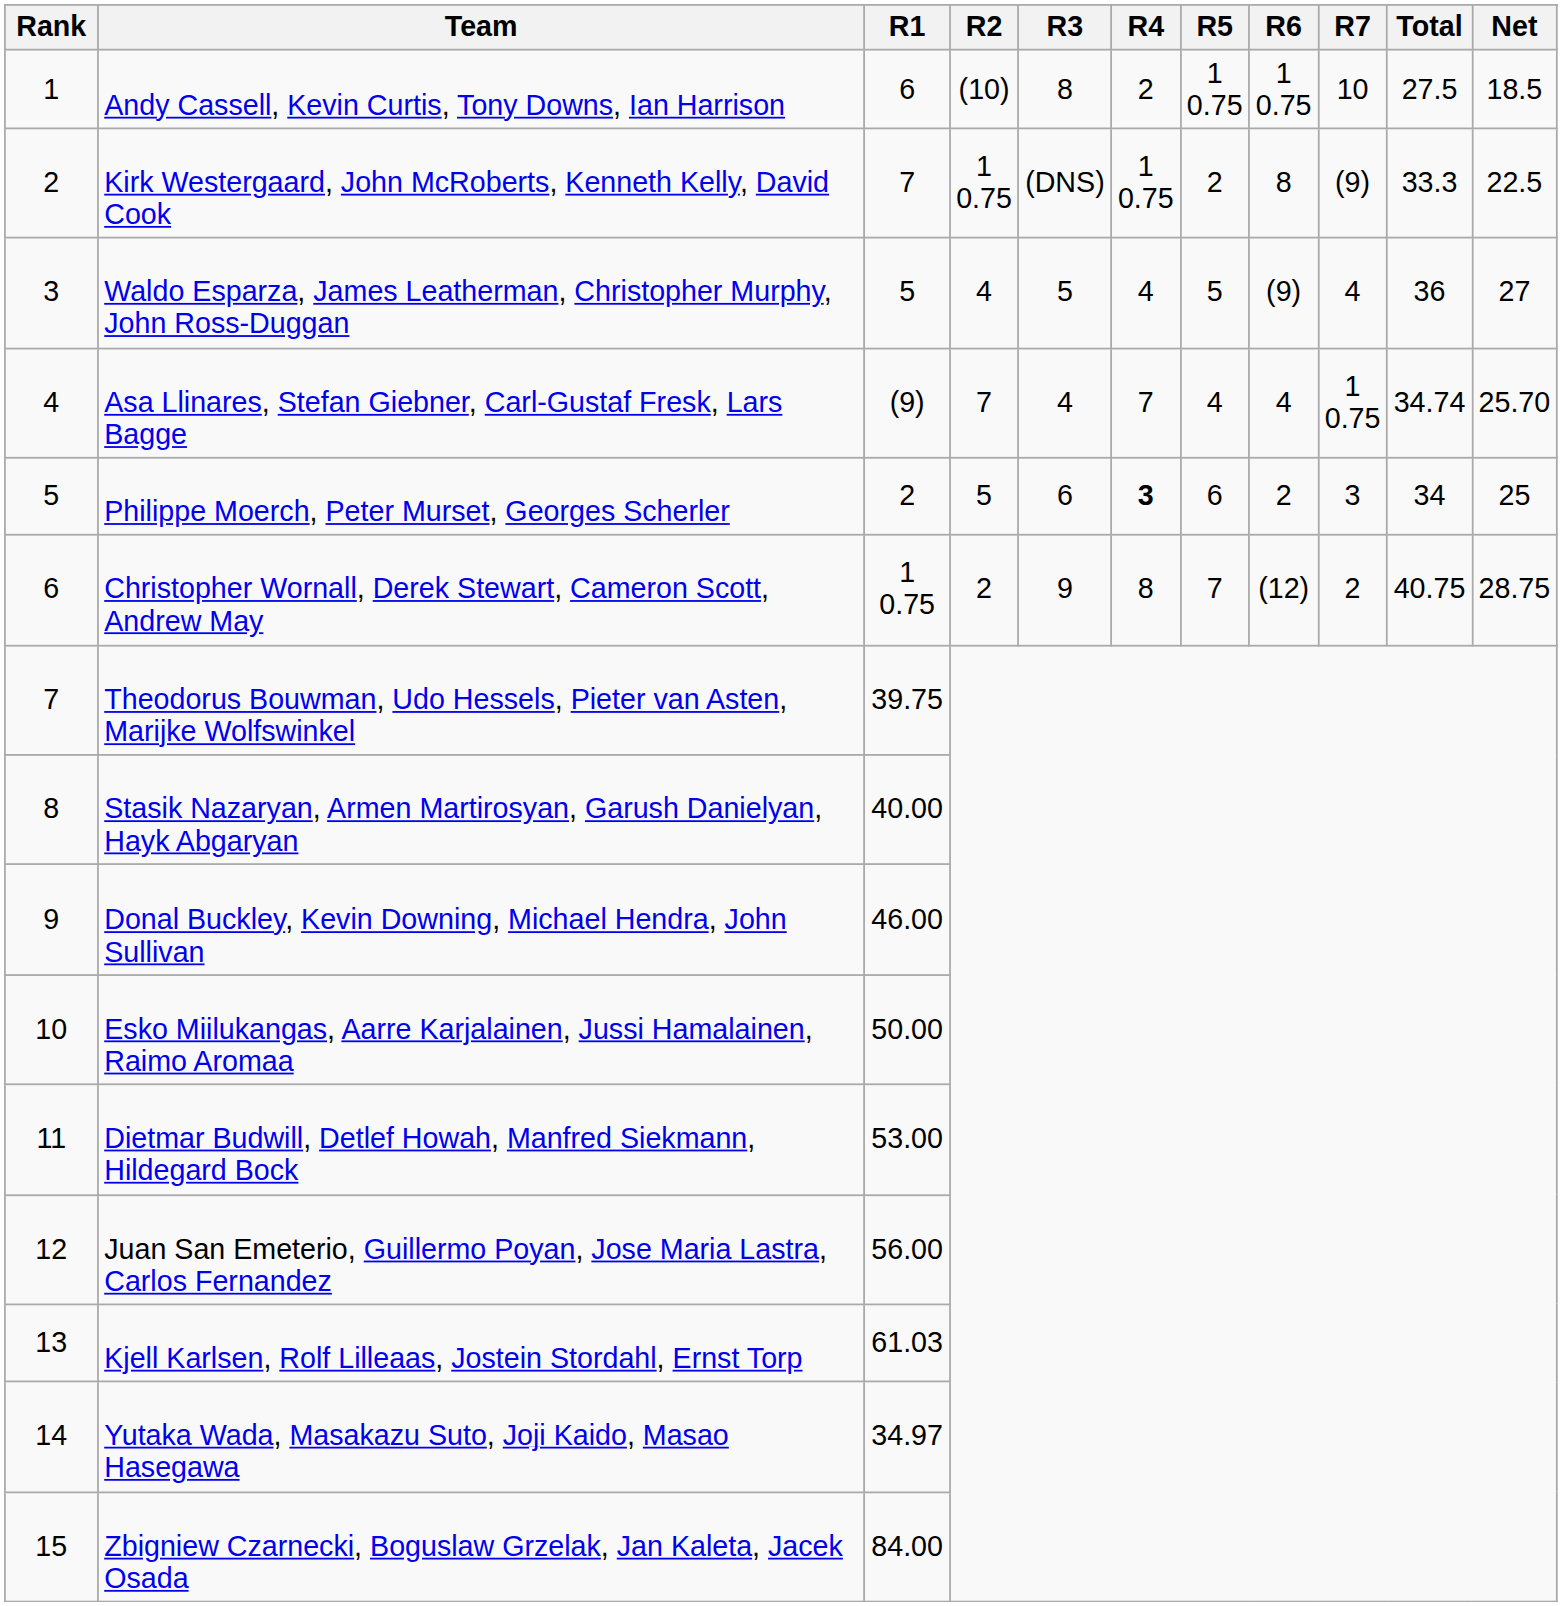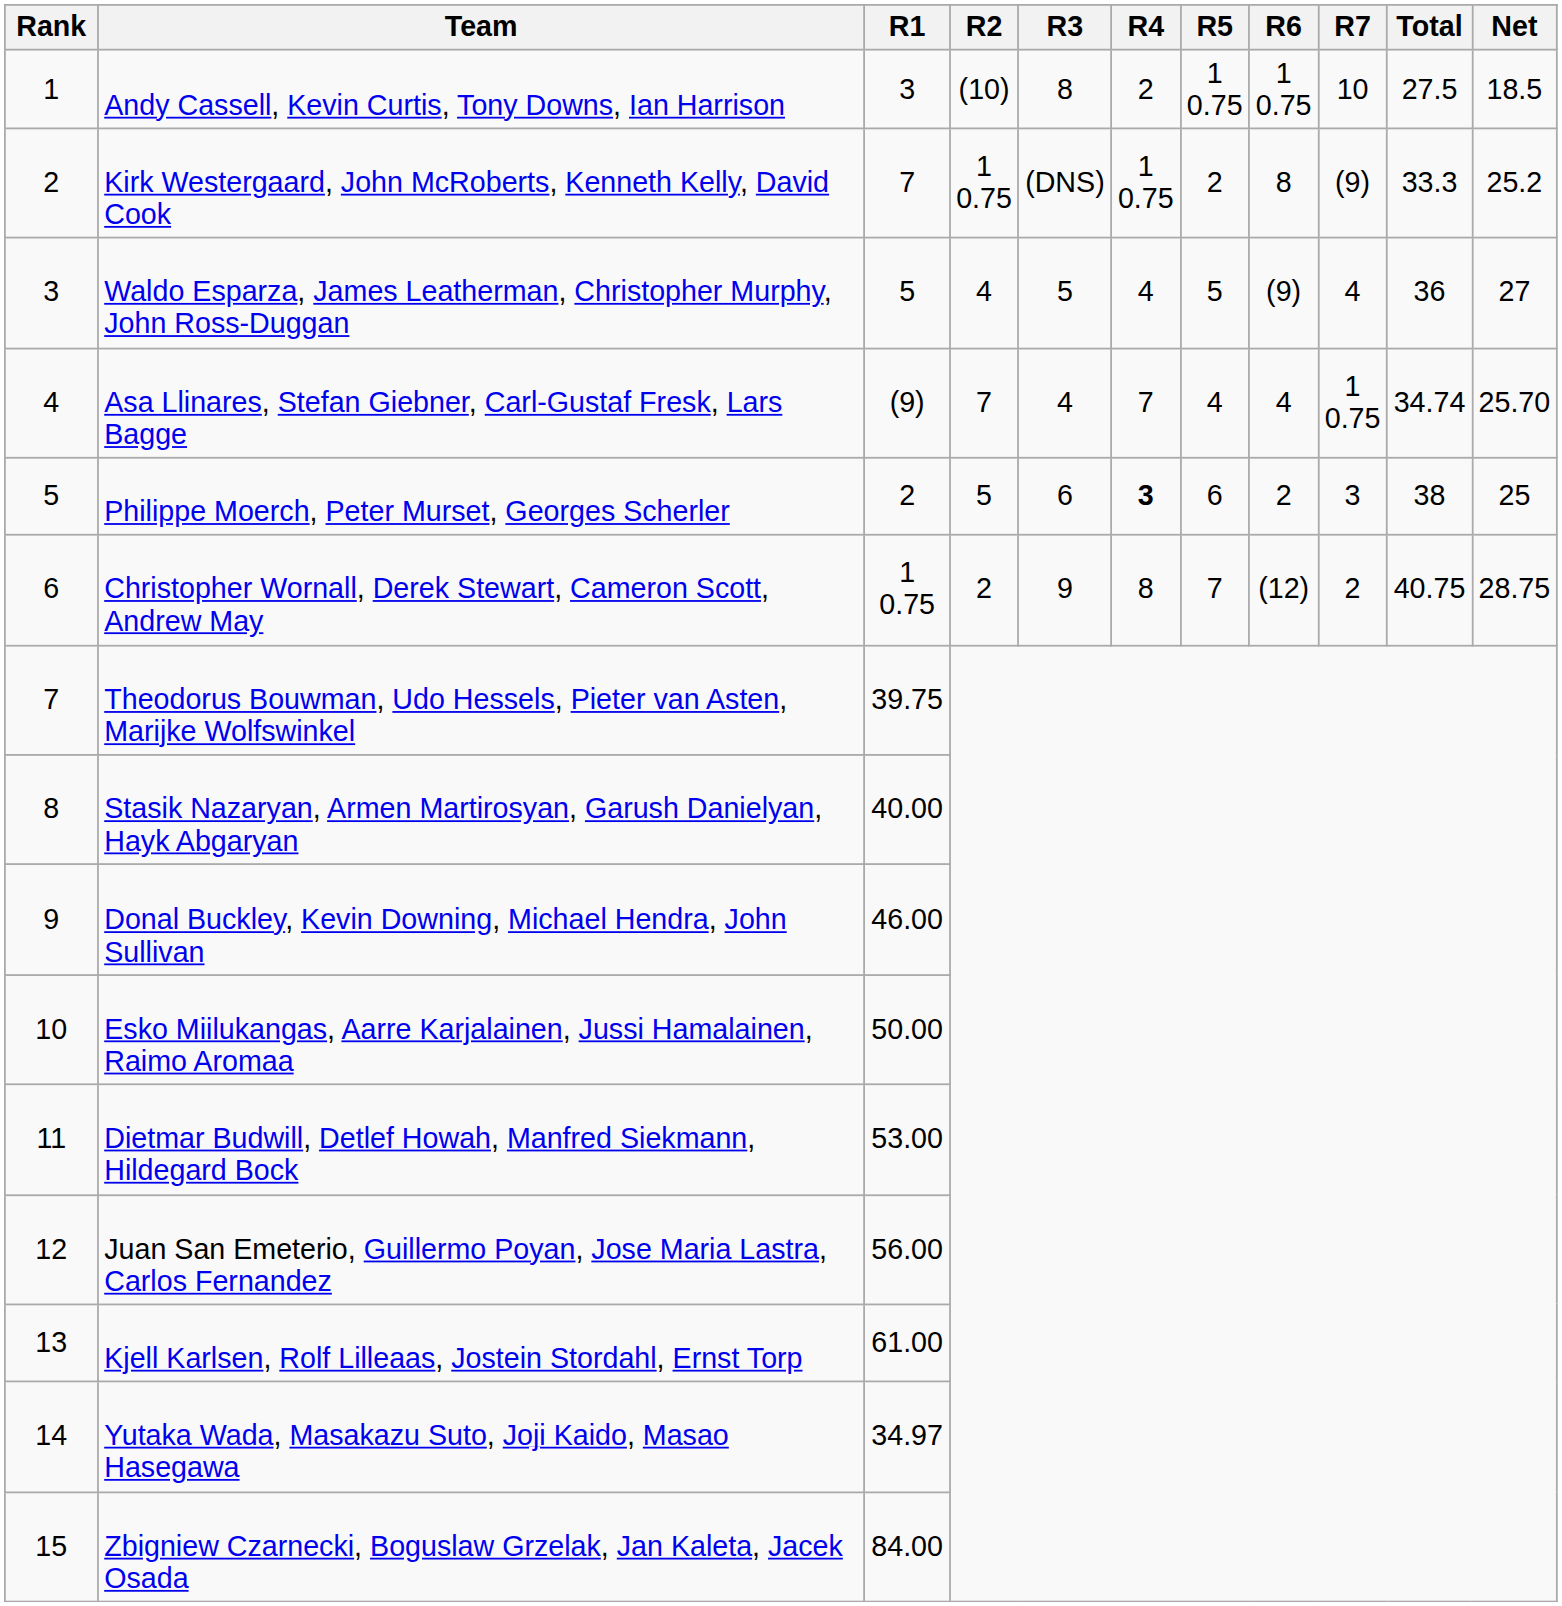Andy Cassell, Kevin Curtis, Tony Downs, Ian Harrison | R1: 6 -> 3
Kirk Westergaard, John McRoberts, Kenneth Kelly, David Cook | Net: 22.5 -> 25.2
Philippe Moerch, Peter Murset, Georges Scherler | Total: 34 -> 38
Kjell Karlsen, Rolf Lilleaas, Jostein Stordahl, Ernst Torp | R1: 61.03 -> 61.00
